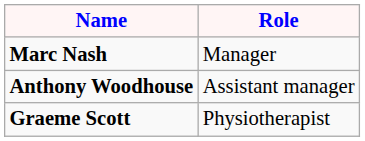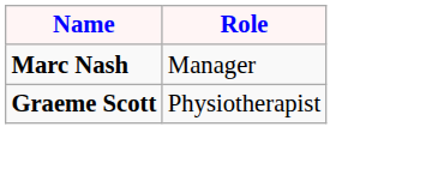- row: Anthony Woodhouse | Assistant manager
